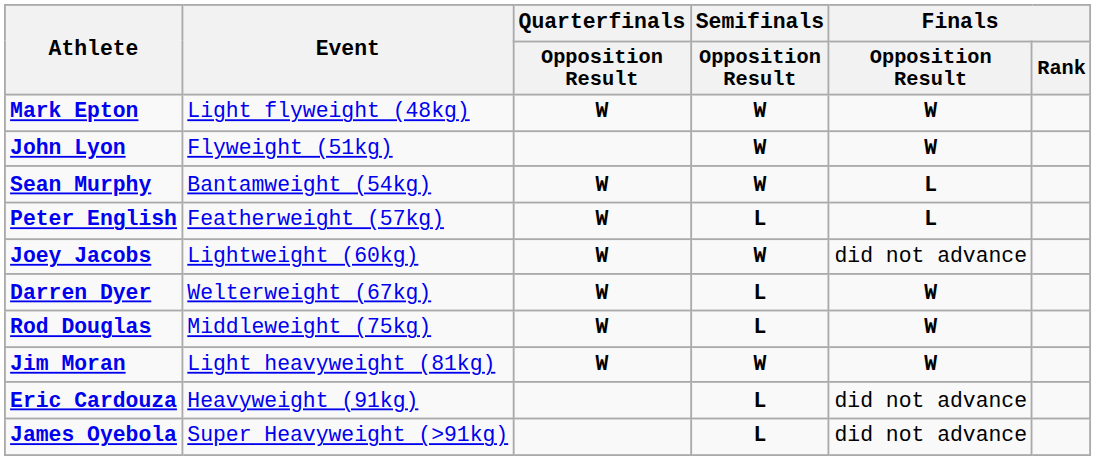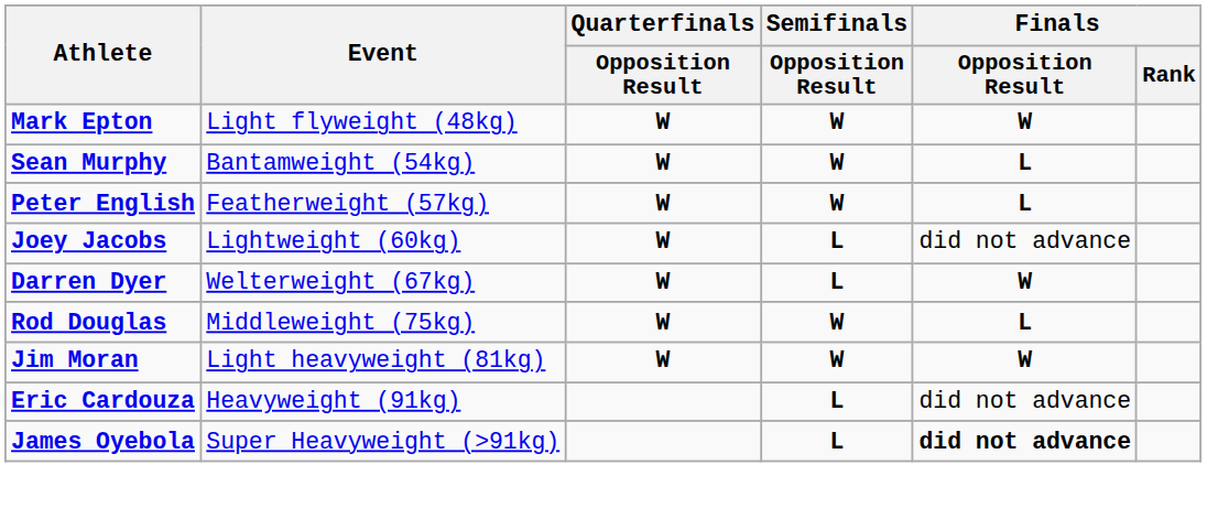- row: John Lyon | Flyweight (51kg) | W | W
Peter English | Semifinals / Opposition Result: L -> W
Joey Jacobs | Semifinals / Opposition Result: W -> L
Rod Douglas | Semifinals / Opposition Result: L -> W
Rod Douglas | Finals / Opposition Result: W -> L
James Oyebola | Finals / Opposition Result: normal -> bold
